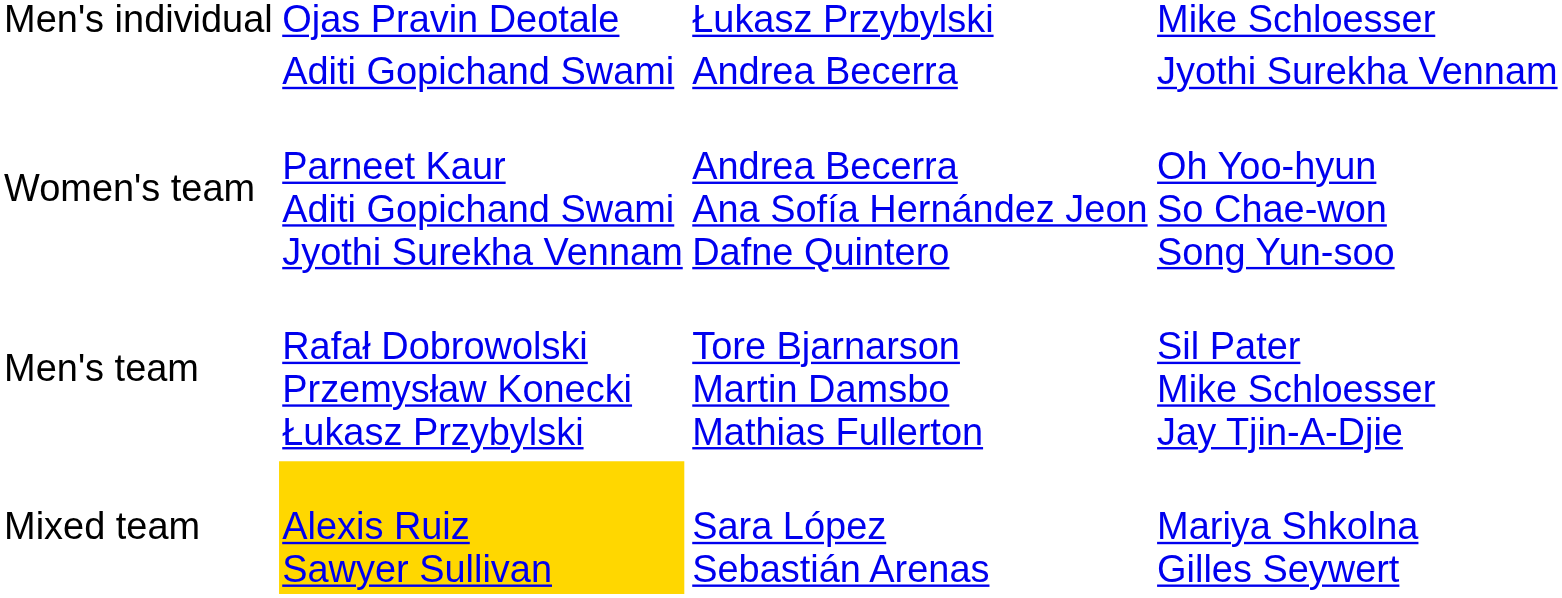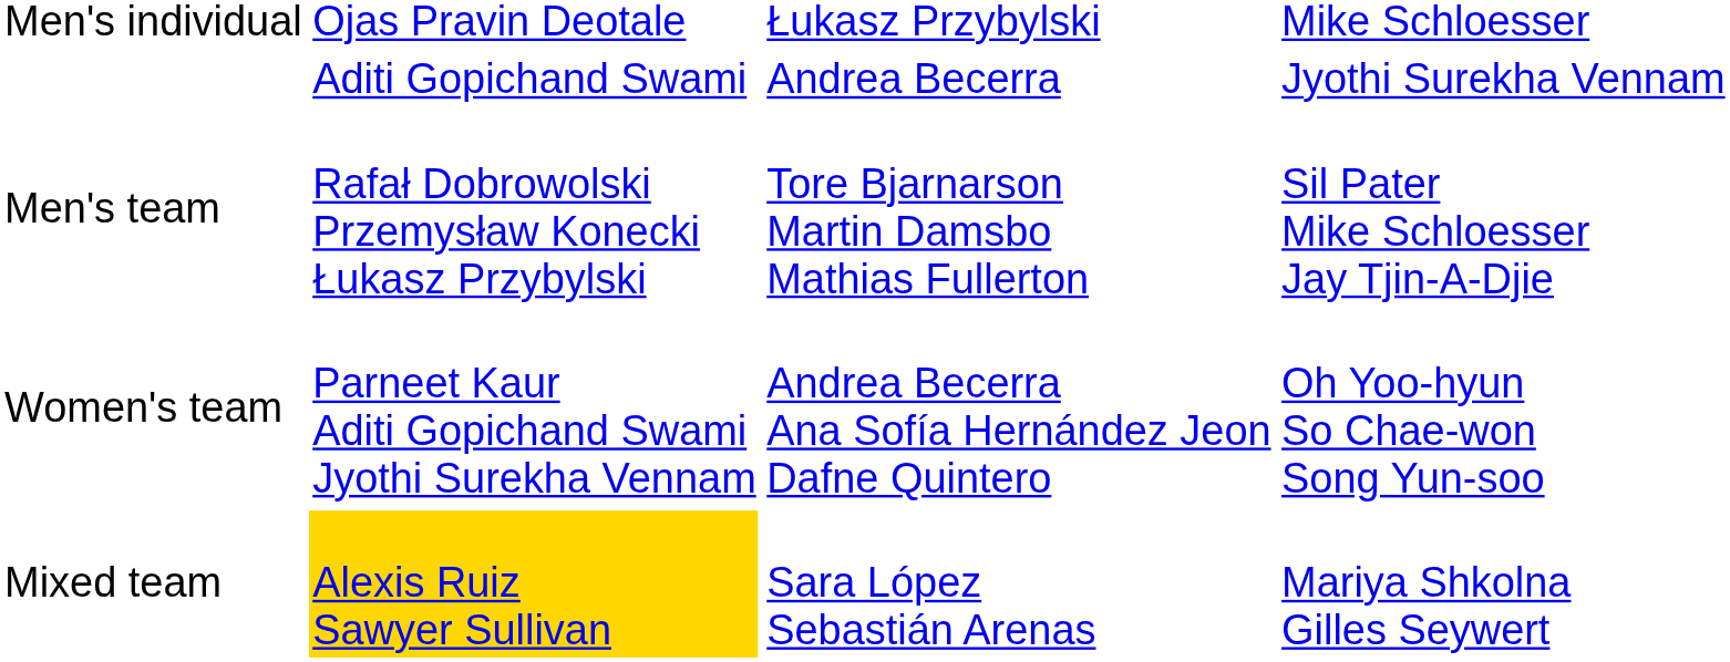rows swapped: Men's team <-> Women's team
